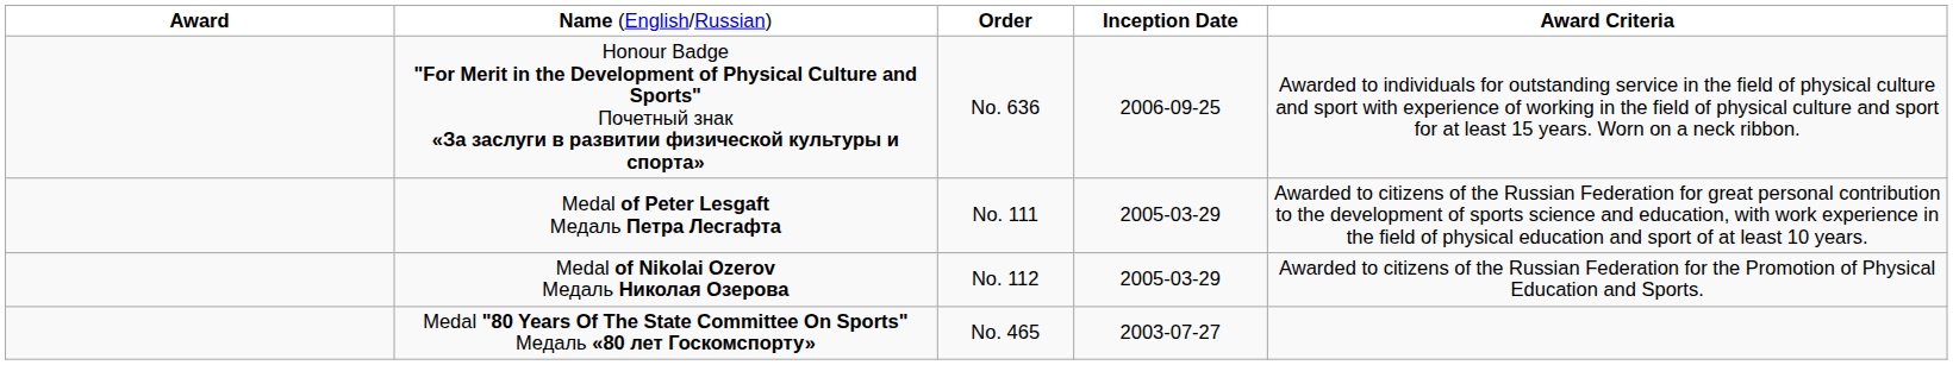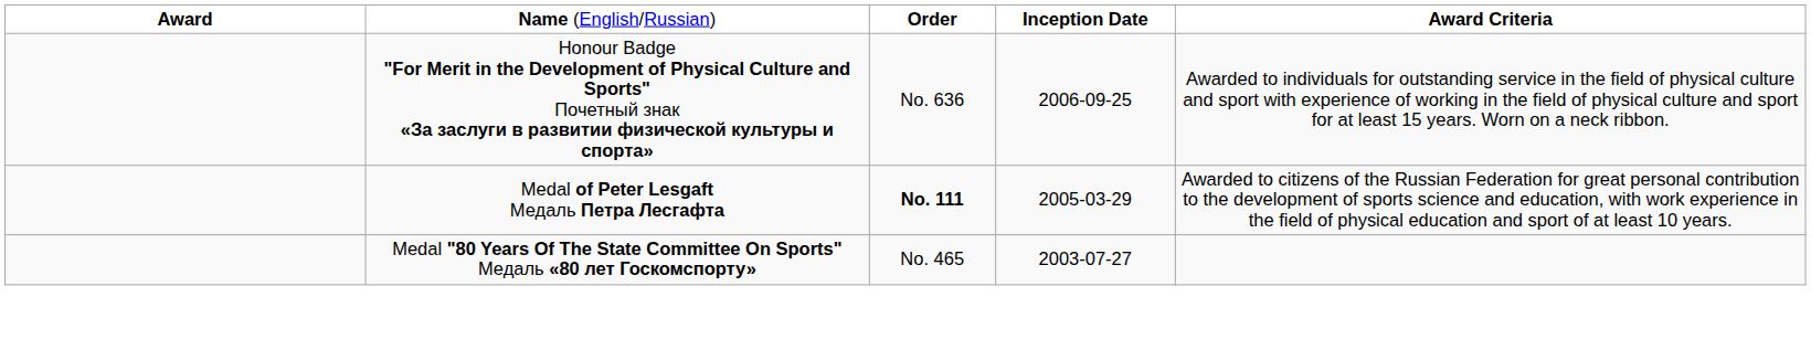Medal of Peter Lesgaft Медаль Петра Лесгафта | column 3: normal -> bold
- row: Medal of Nikolai Ozerov Медаль Николая Озерова | No. 112 | 2005-03-29 | Awarded to citizens of the Russian Federation for the Promotion of Physical Education and Sports.
